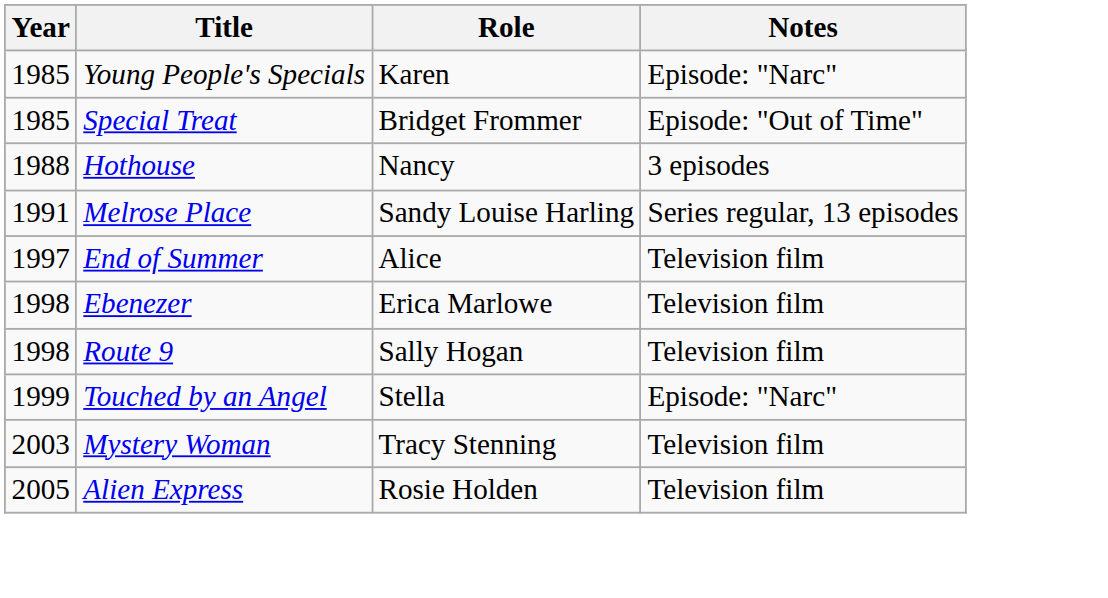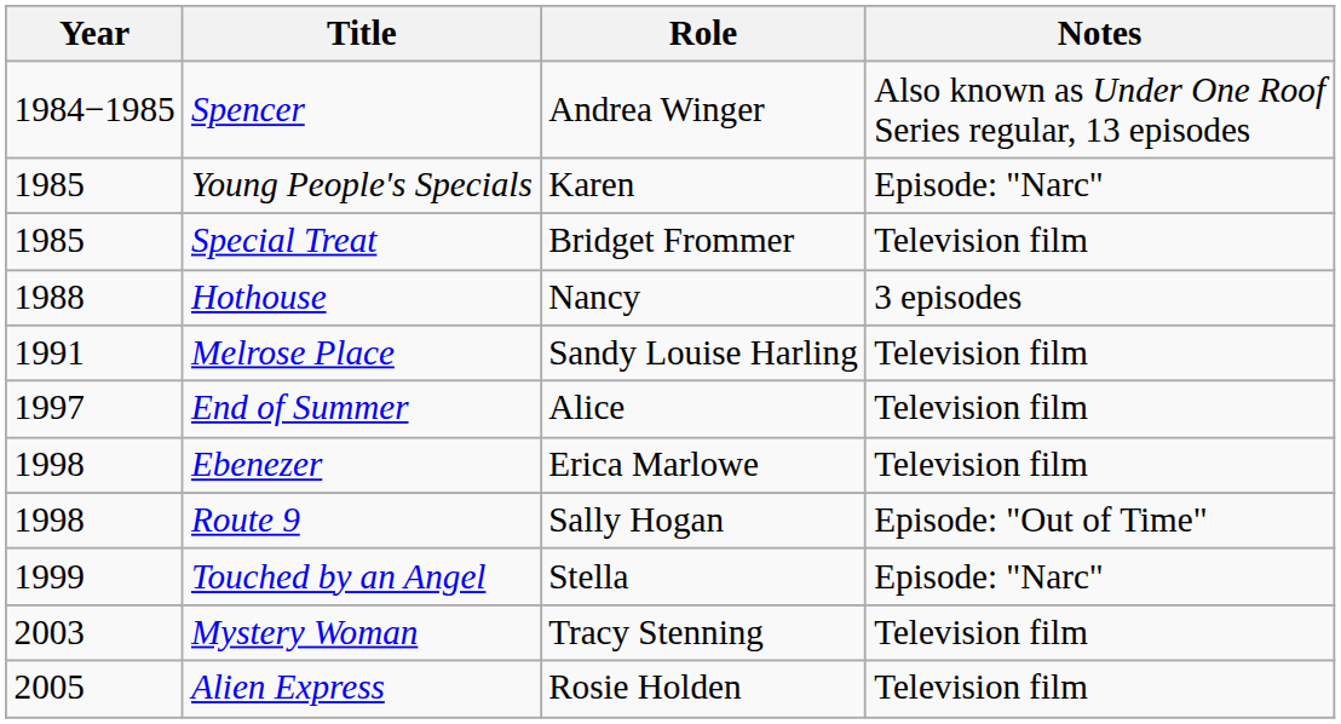+ row: 1984−1985 | Spencer | Andrea Winger | Also known as Under One Roof Series regular, 13 episodes
Special Treat | Notes: Episode: "Out of Time" -> Television film
Melrose Place | Notes: Series regular, 13 episodes -> Television film
Route 9 | Notes: Television film -> Episode: "Out of Time"
